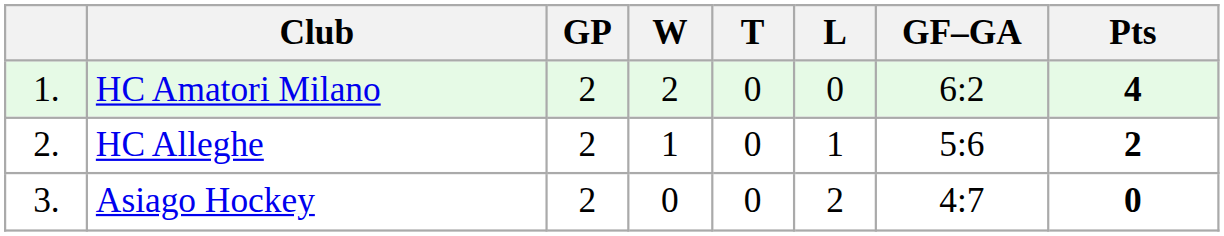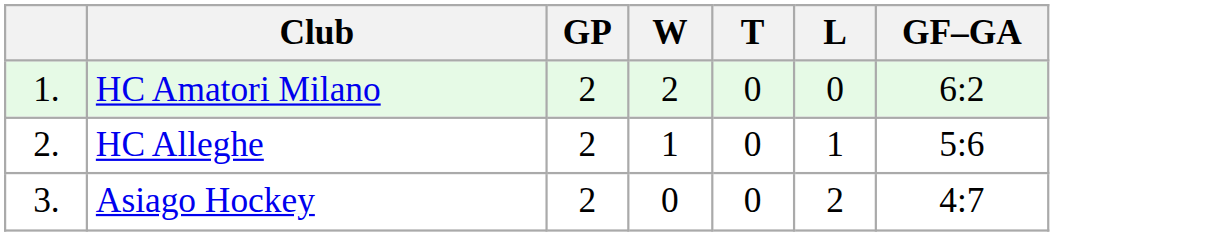- column: Pts | 4 | 2 | 0
